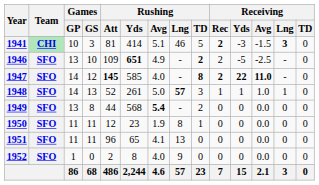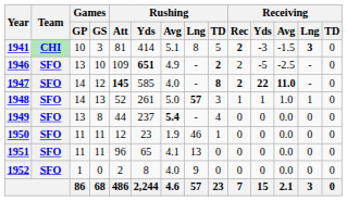1941 | Rushing / Lng: 46 -> 8
1949 | Rushing / Yds: 568 -> 237
1949 | Rushing / TD: 2 -> 4
1950 | Rushing / Lng: 8 -> 46
